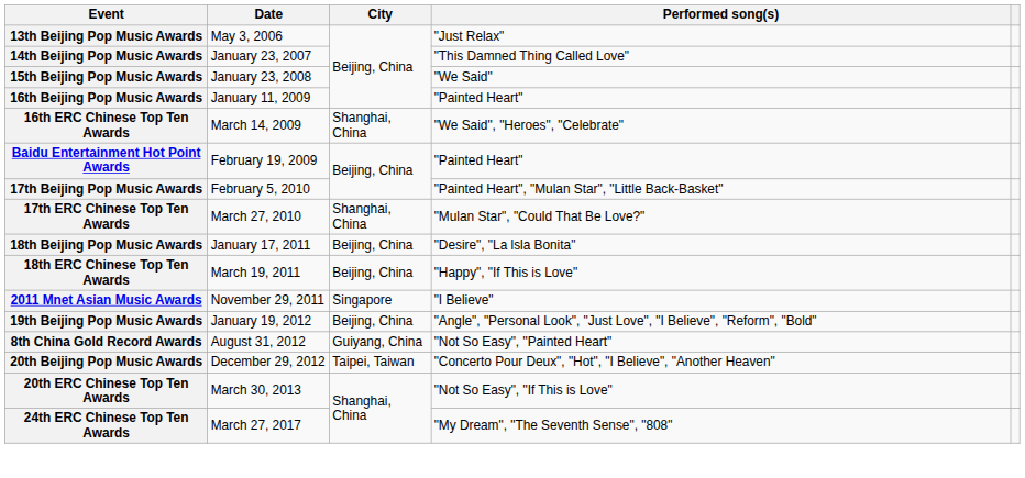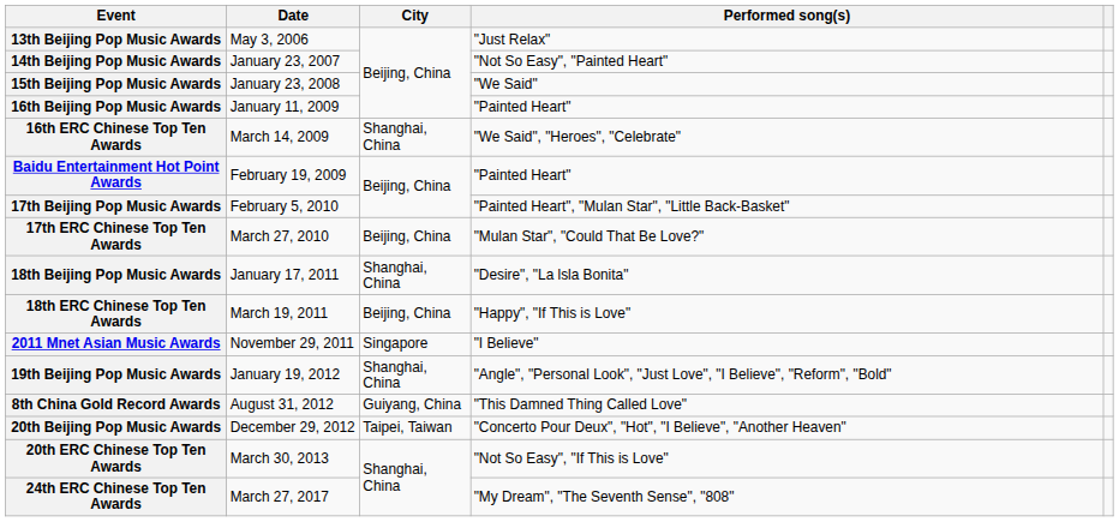14th Beijing Pop Music Awards | Performed song(s): "This Damned Thing Called Love" -> "Not So Easy", "Painted Heart"
17th ERC Chinese Top Ten Awards | City: Shanghai, China -> Beijing, China
18th Beijing Pop Music Awards | City: Beijing, China -> Shanghai, China
19th Beijing Pop Music Awards | City: Beijing, China -> Shanghai, China
8th China Gold Record Awards | Performed song(s): "Not So Easy", "Painted Heart" -> "This Damned Thing Called Love"
